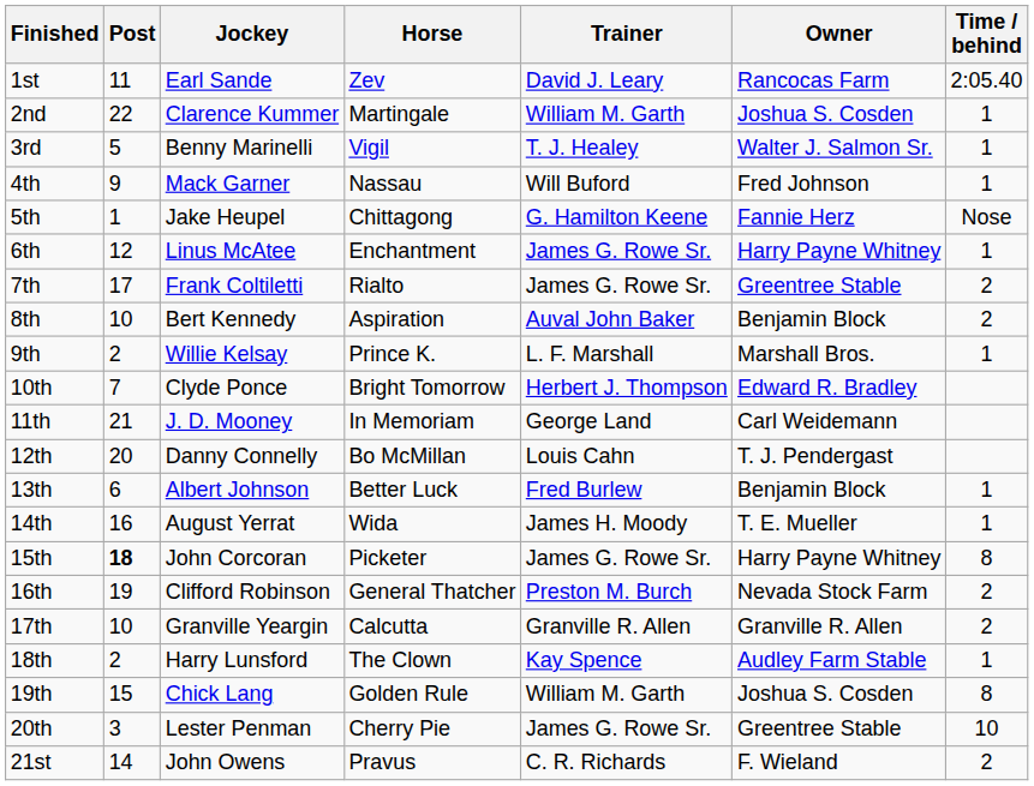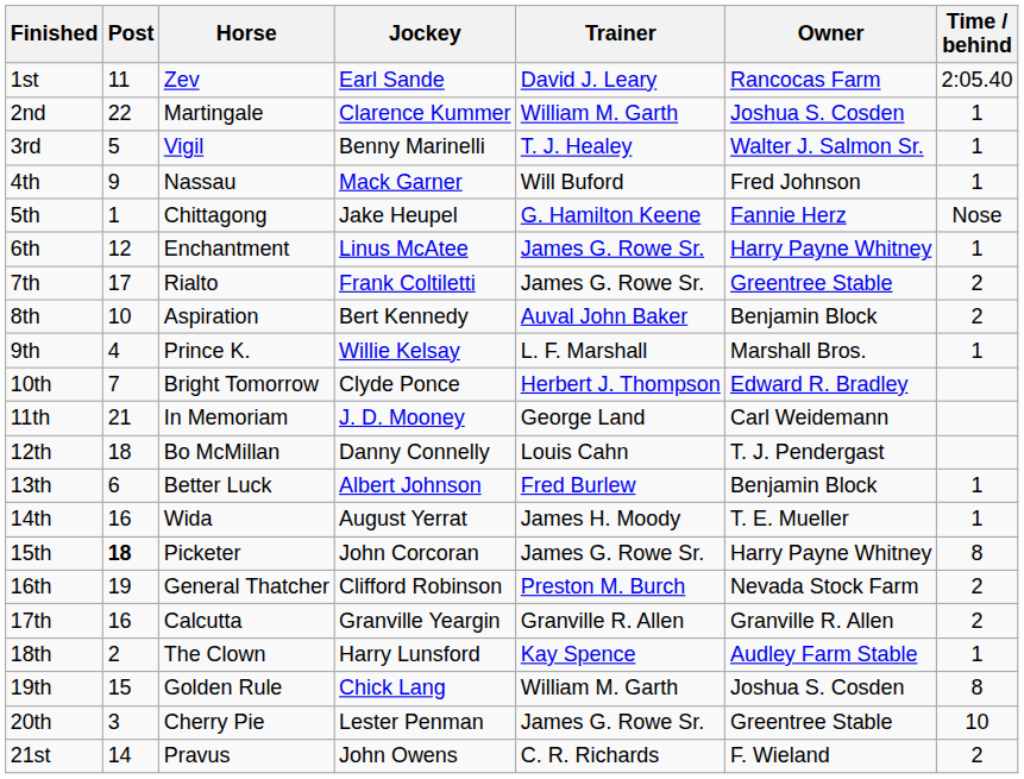columns swapped: Horse <-> Jockey
9th | Post: 2 -> 4
12th | Post: 20 -> 18
17th | Post: 10 -> 16
